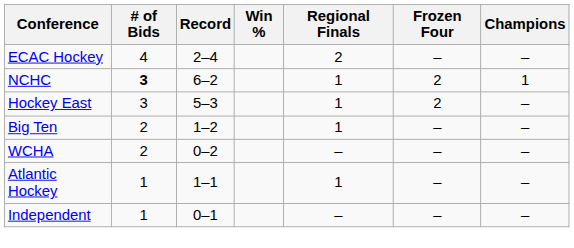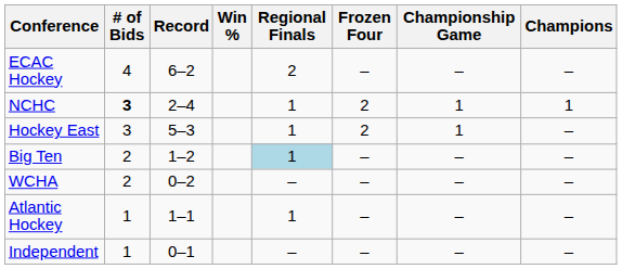+ column: Championship Game | – | 1 | 1 | – | – | – | –
ECAC Hockey | Record: 2–4 -> 6–2
NCHC | Record: 6–2 -> 2–4
Big Ten | Regional Finals: no background -> lightblue background
